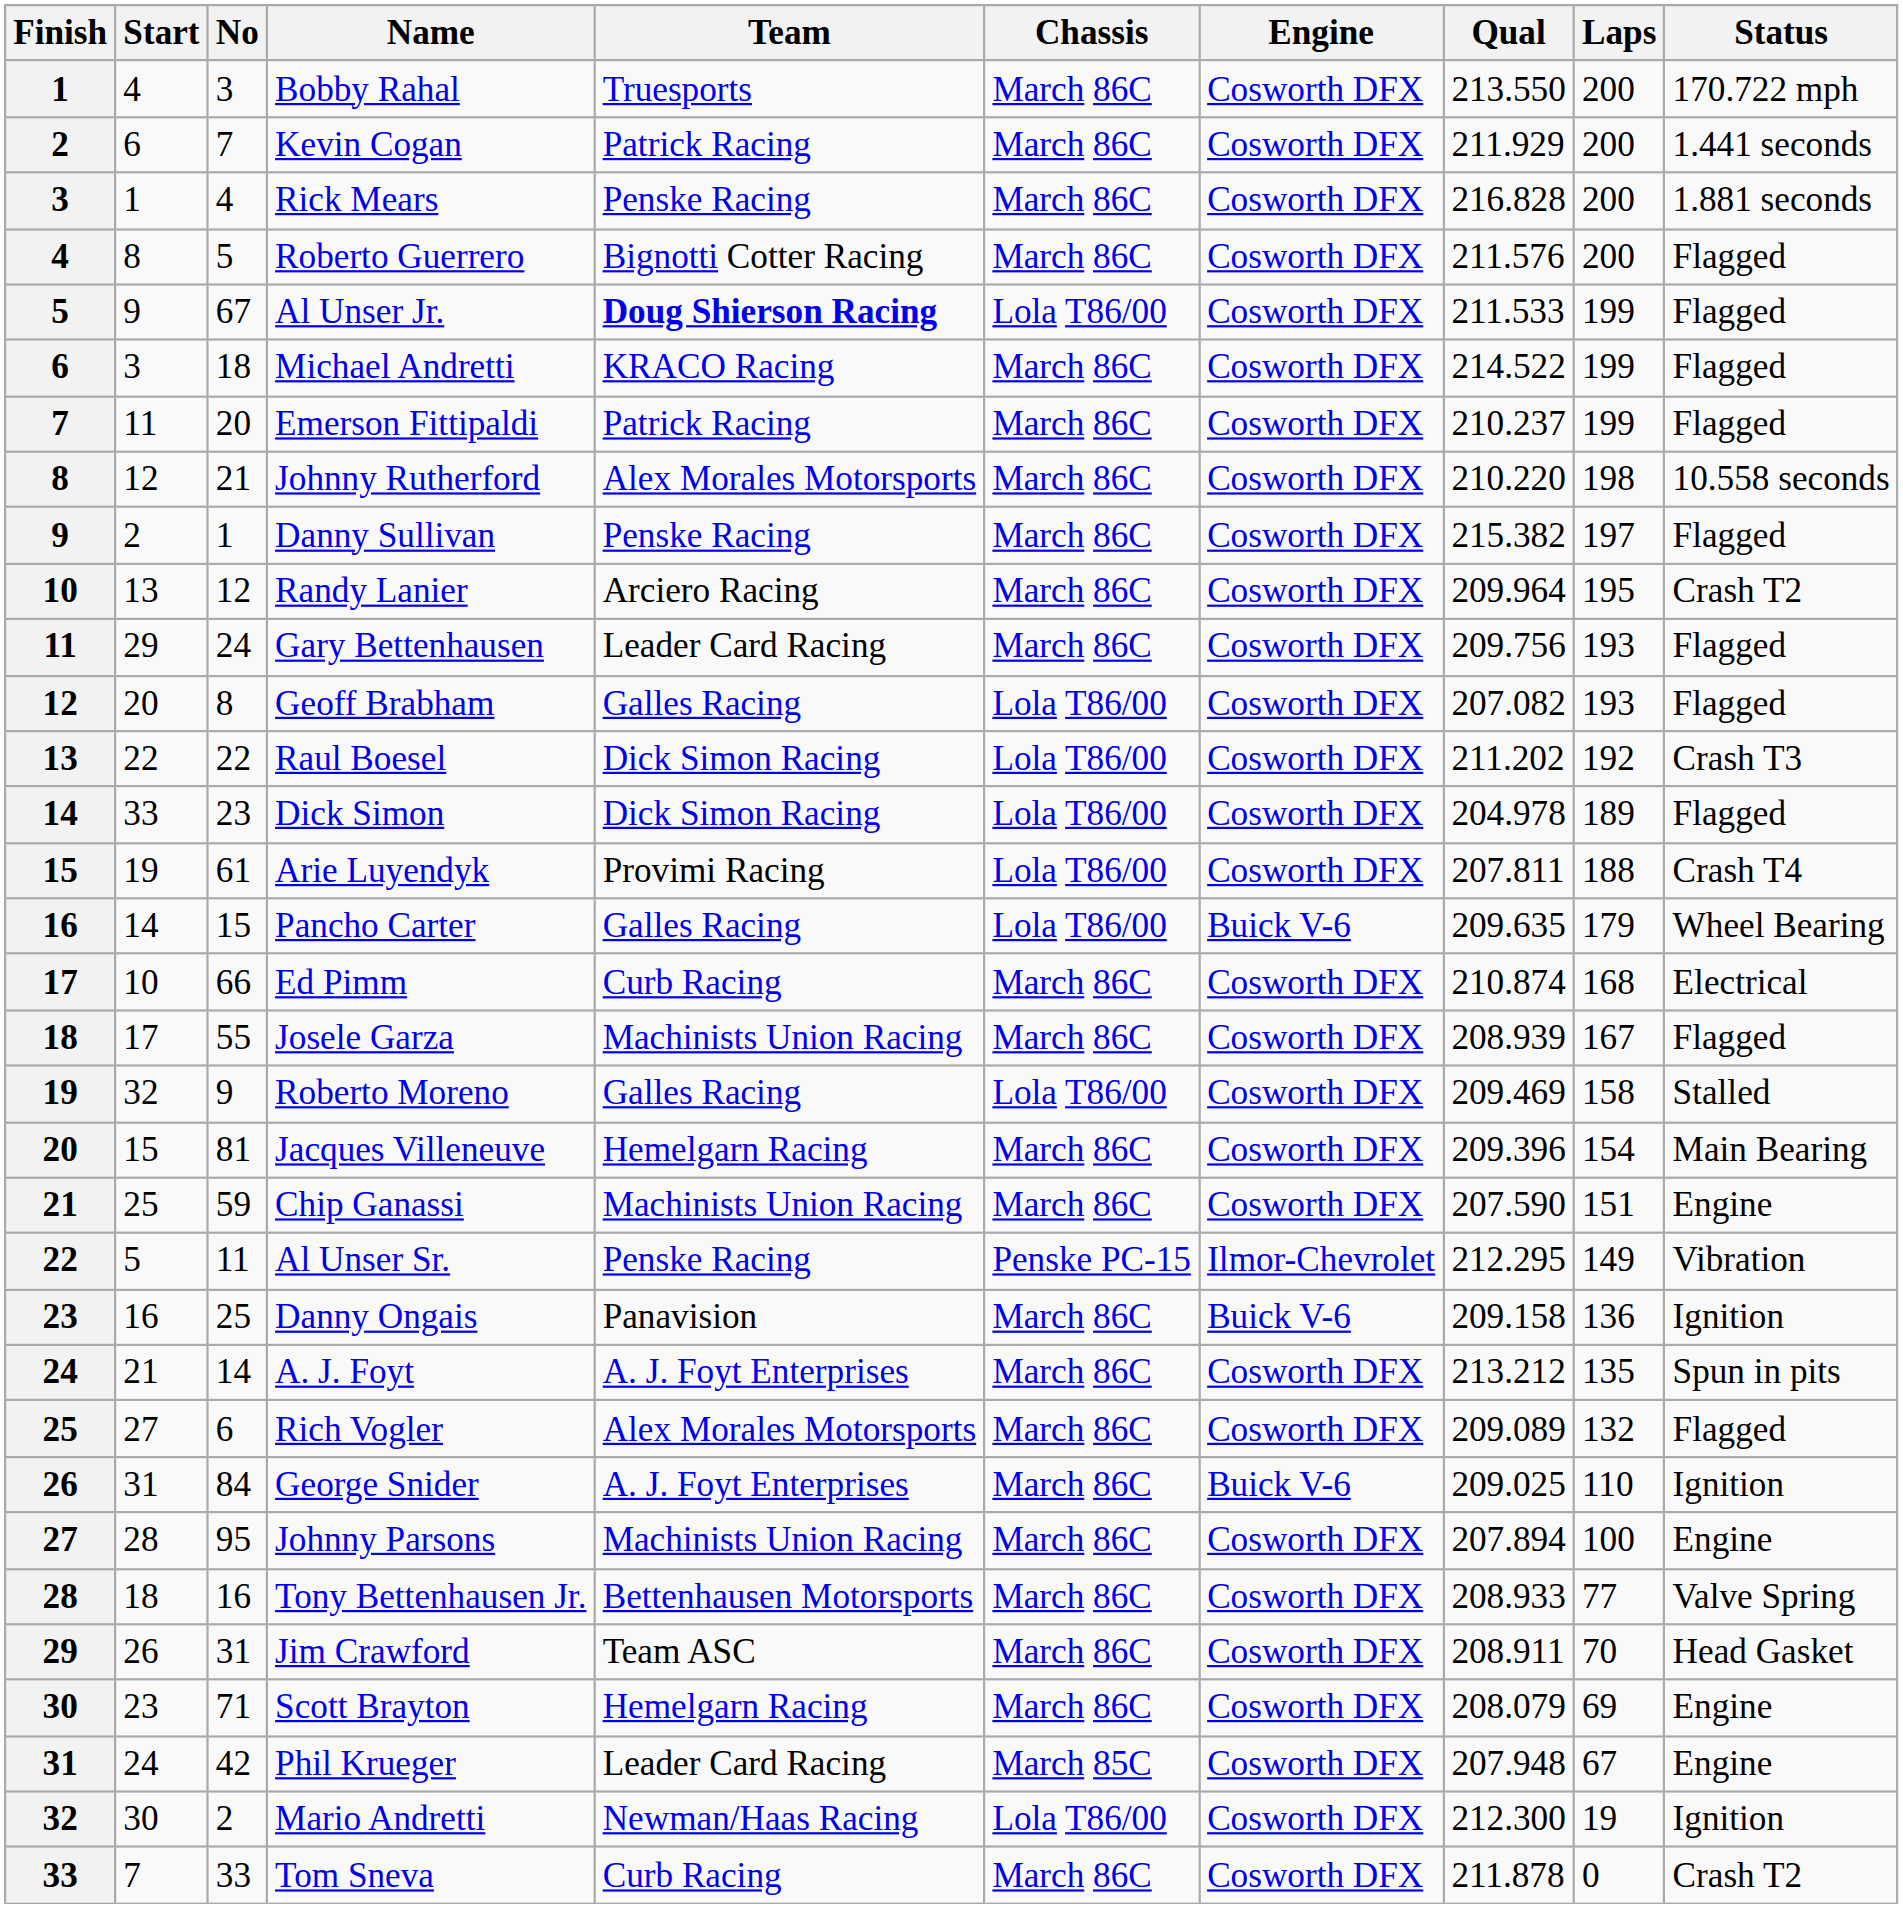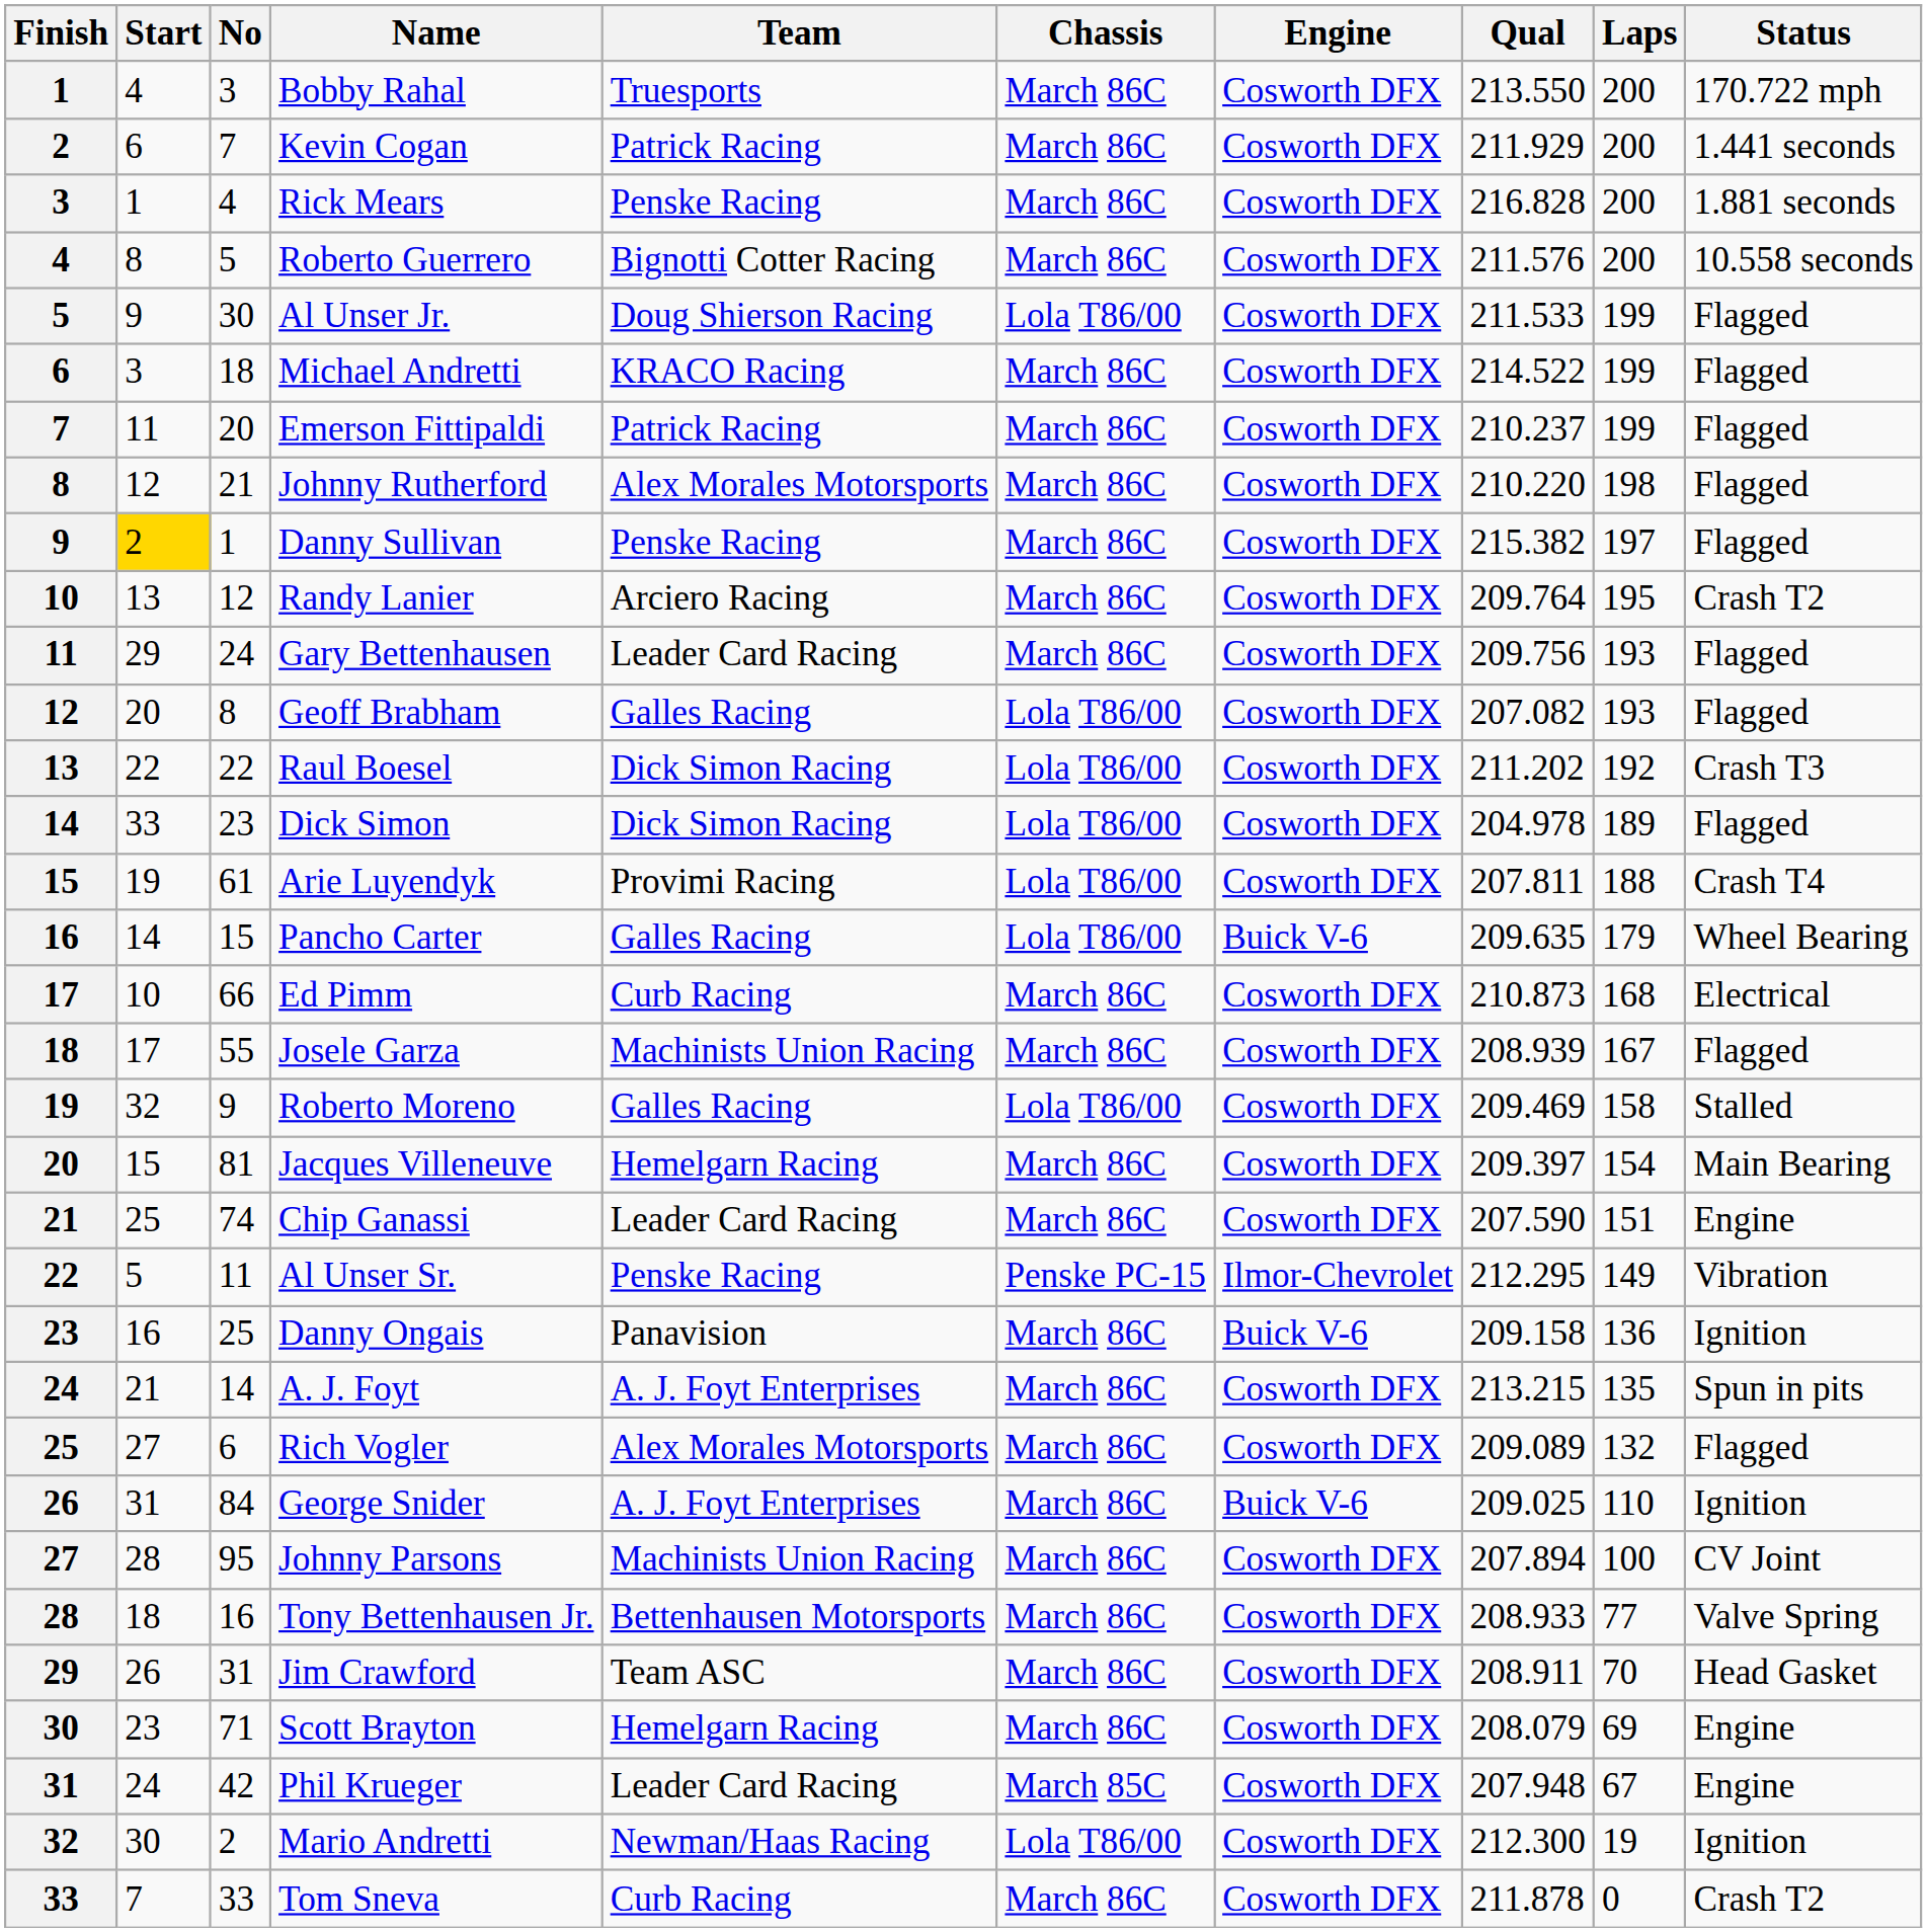Roberto Guerrero | Status: Flagged -> 10.558 seconds
Al Unser Jr. | No: 67 -> 30
Al Unser Jr. | Team: bold -> normal
Johnny Rutherford | Status: 10.558 seconds -> Flagged
Danny Sullivan | Start: no background -> gold background
Randy Lanier | Qual: 209.964 -> 209.764
Ed Pimm | Qual: 210.874 -> 210.873
Jacques Villeneuve | Qual: 209.396 -> 209.397
Chip Ganassi | No: 59 -> 74
Chip Ganassi | Team: Machinists Union Racing -> Leader Card Racing
A. J. Foyt | Qual: 213.212 -> 213.215
Johnny Parsons | Status: Engine -> CV Joint
